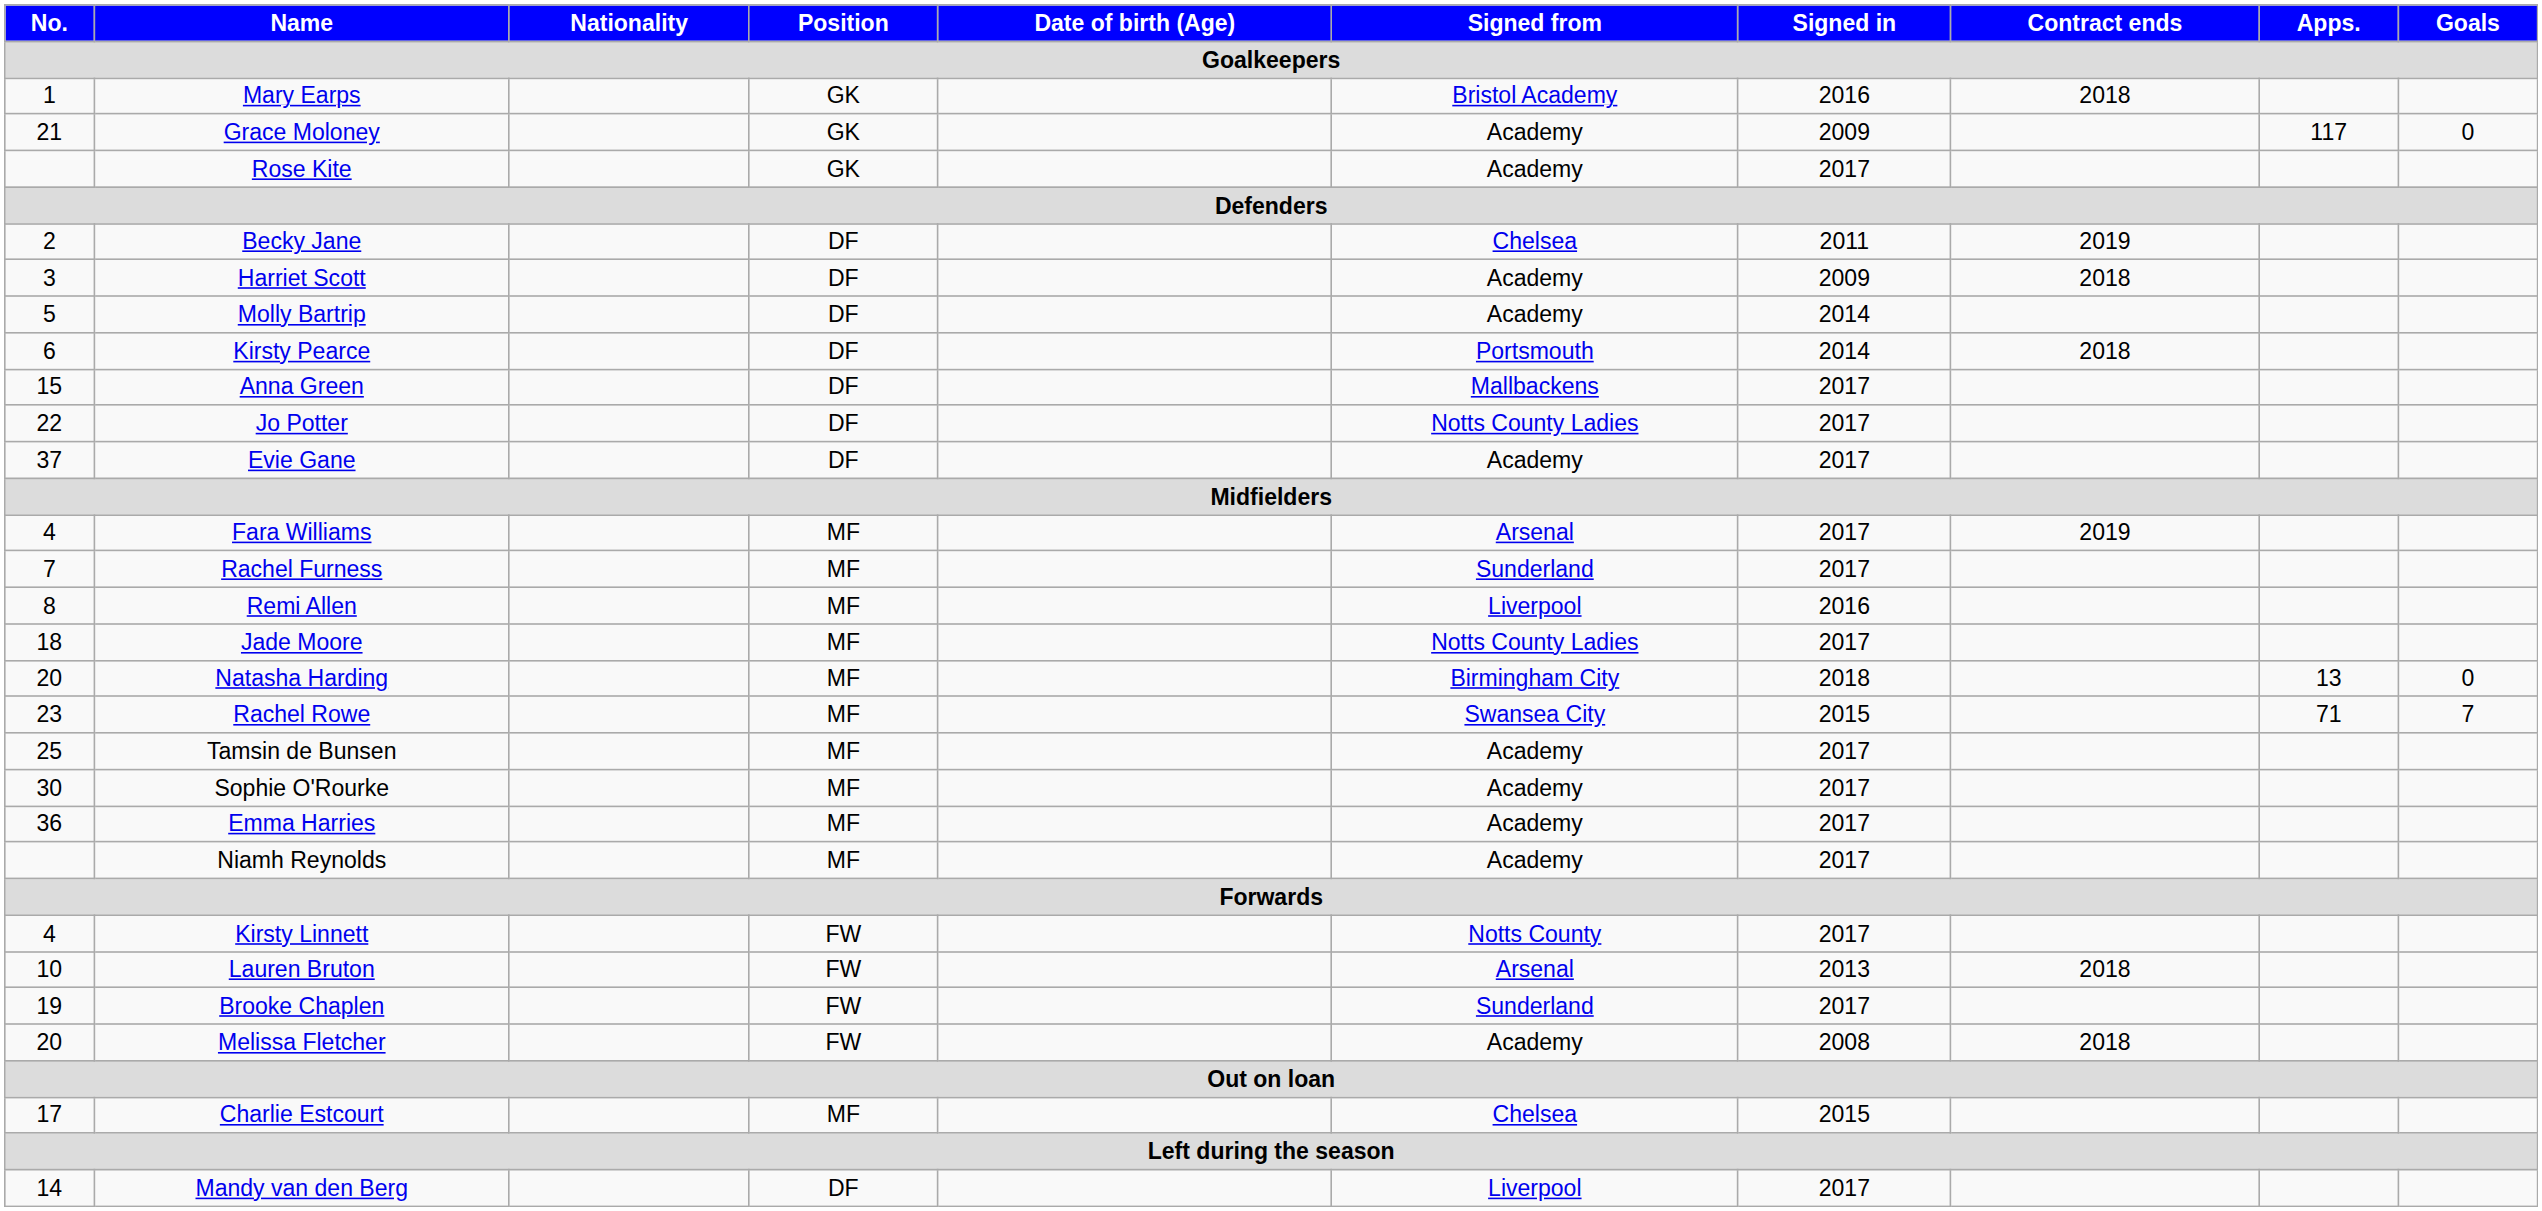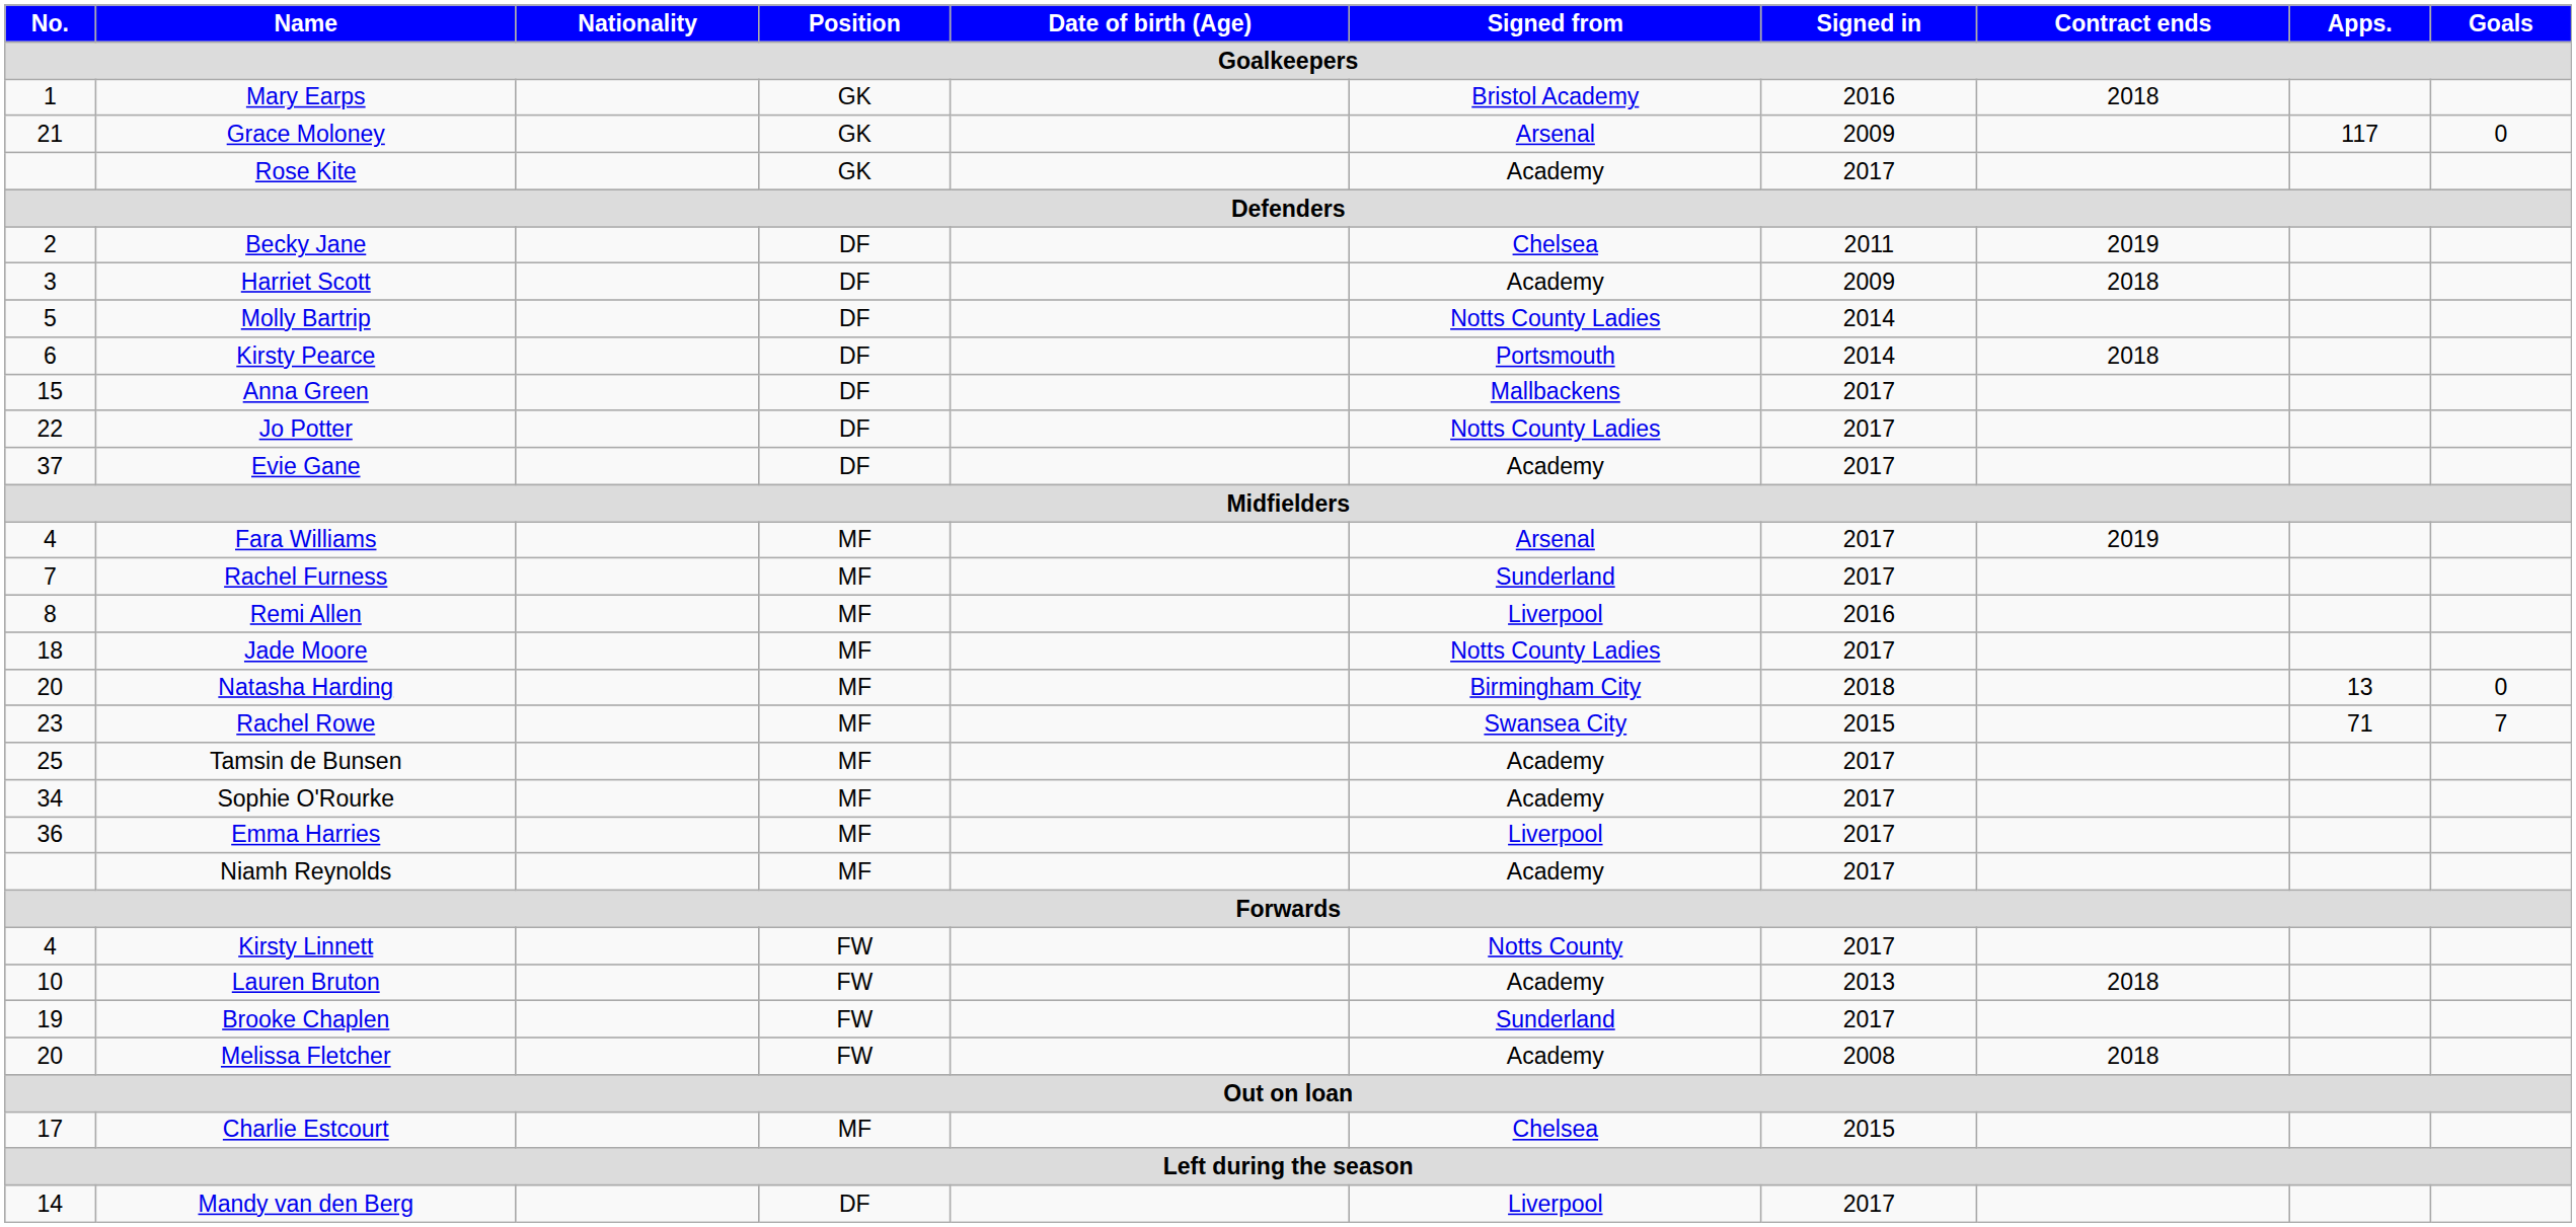Grace Moloney | Signed from: Academy -> Arsenal
Molly Bartrip | Signed from: Academy -> Notts County Ladies
Sophie O'Rourke | No.: 30 -> 34
Emma Harries | Signed from: Academy -> Liverpool
Lauren Bruton | Signed from: Arsenal -> Academy
